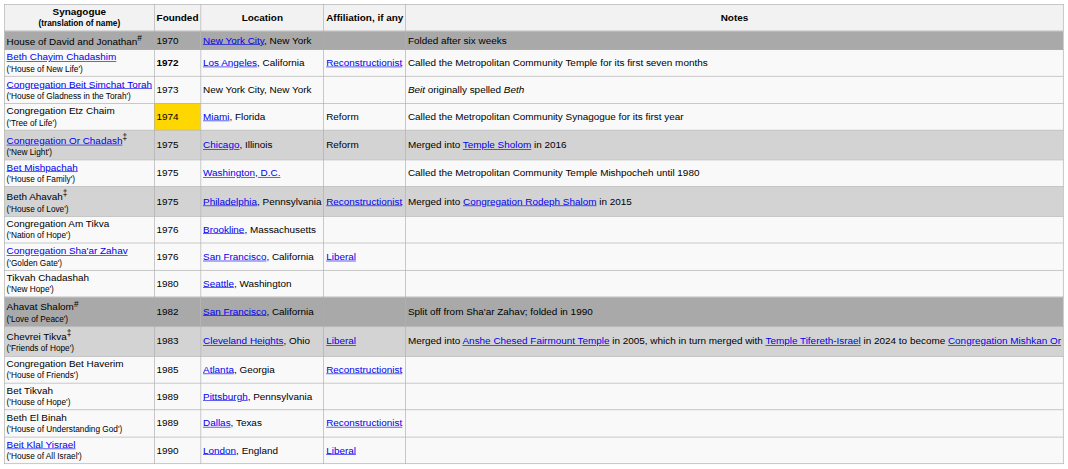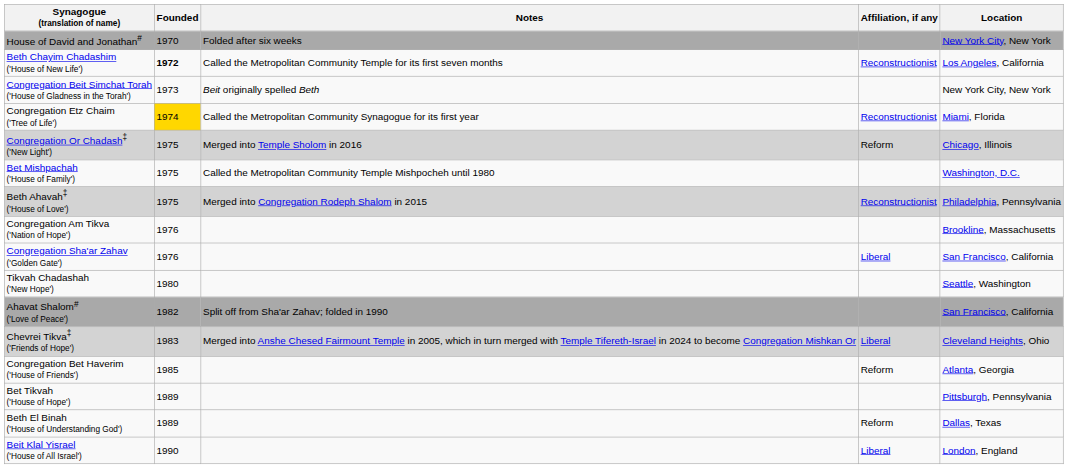columns swapped: Location <-> Notes
Congregation Etz Chaim ('Tree of Life') | Affiliation, if any: Reform -> Reconstructionist
Congregation Bet Haverim ('House of Friends') | Affiliation, if any: Reconstructionist -> Reform
Beth El Binah ('House of Understanding God') | Affiliation, if any: Reconstructionist -> Reform
